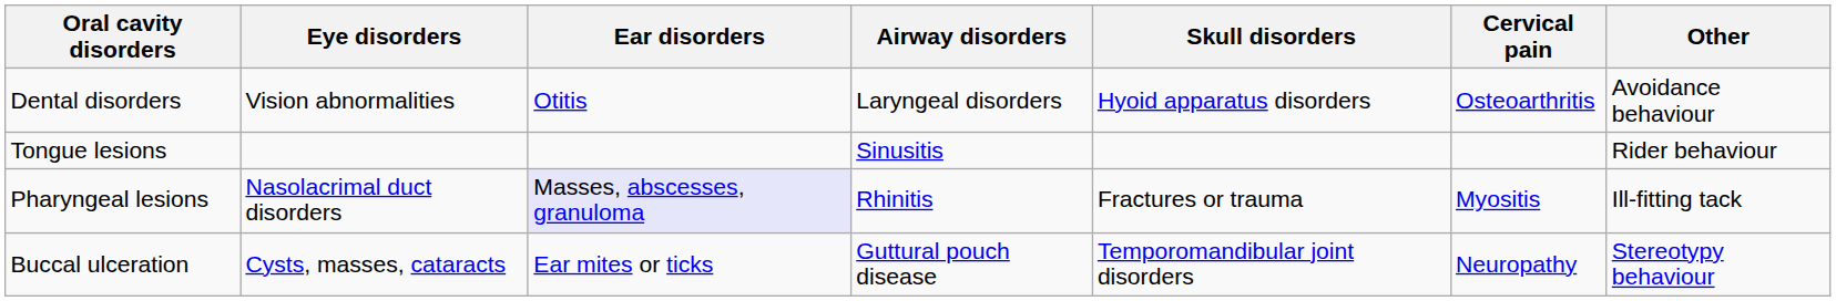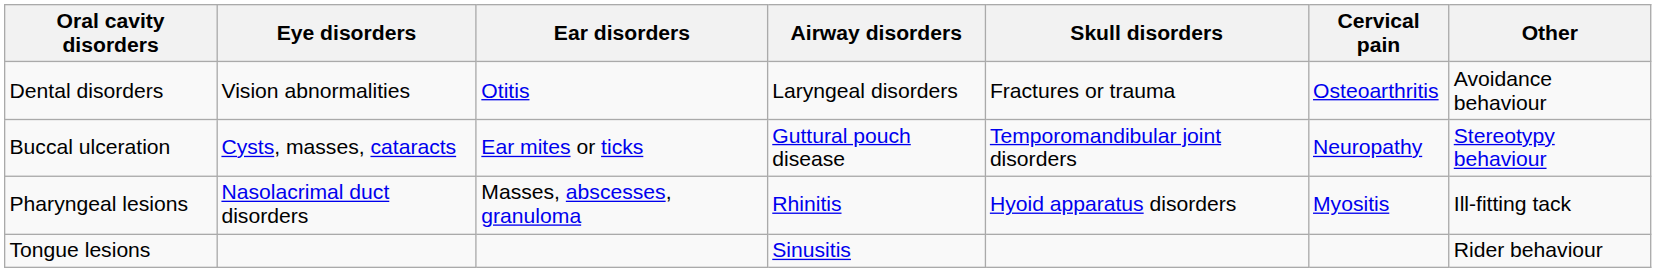Dental disorders | Skull disorders: Hyoid apparatus disorders -> Fractures or trauma
rows swapped: Buccal ulceration <-> Tongue lesions
Pharyngeal lesions | Ear disorders: lavender background -> no background
Pharyngeal lesions | Skull disorders: Fractures or trauma -> Hyoid apparatus disorders
